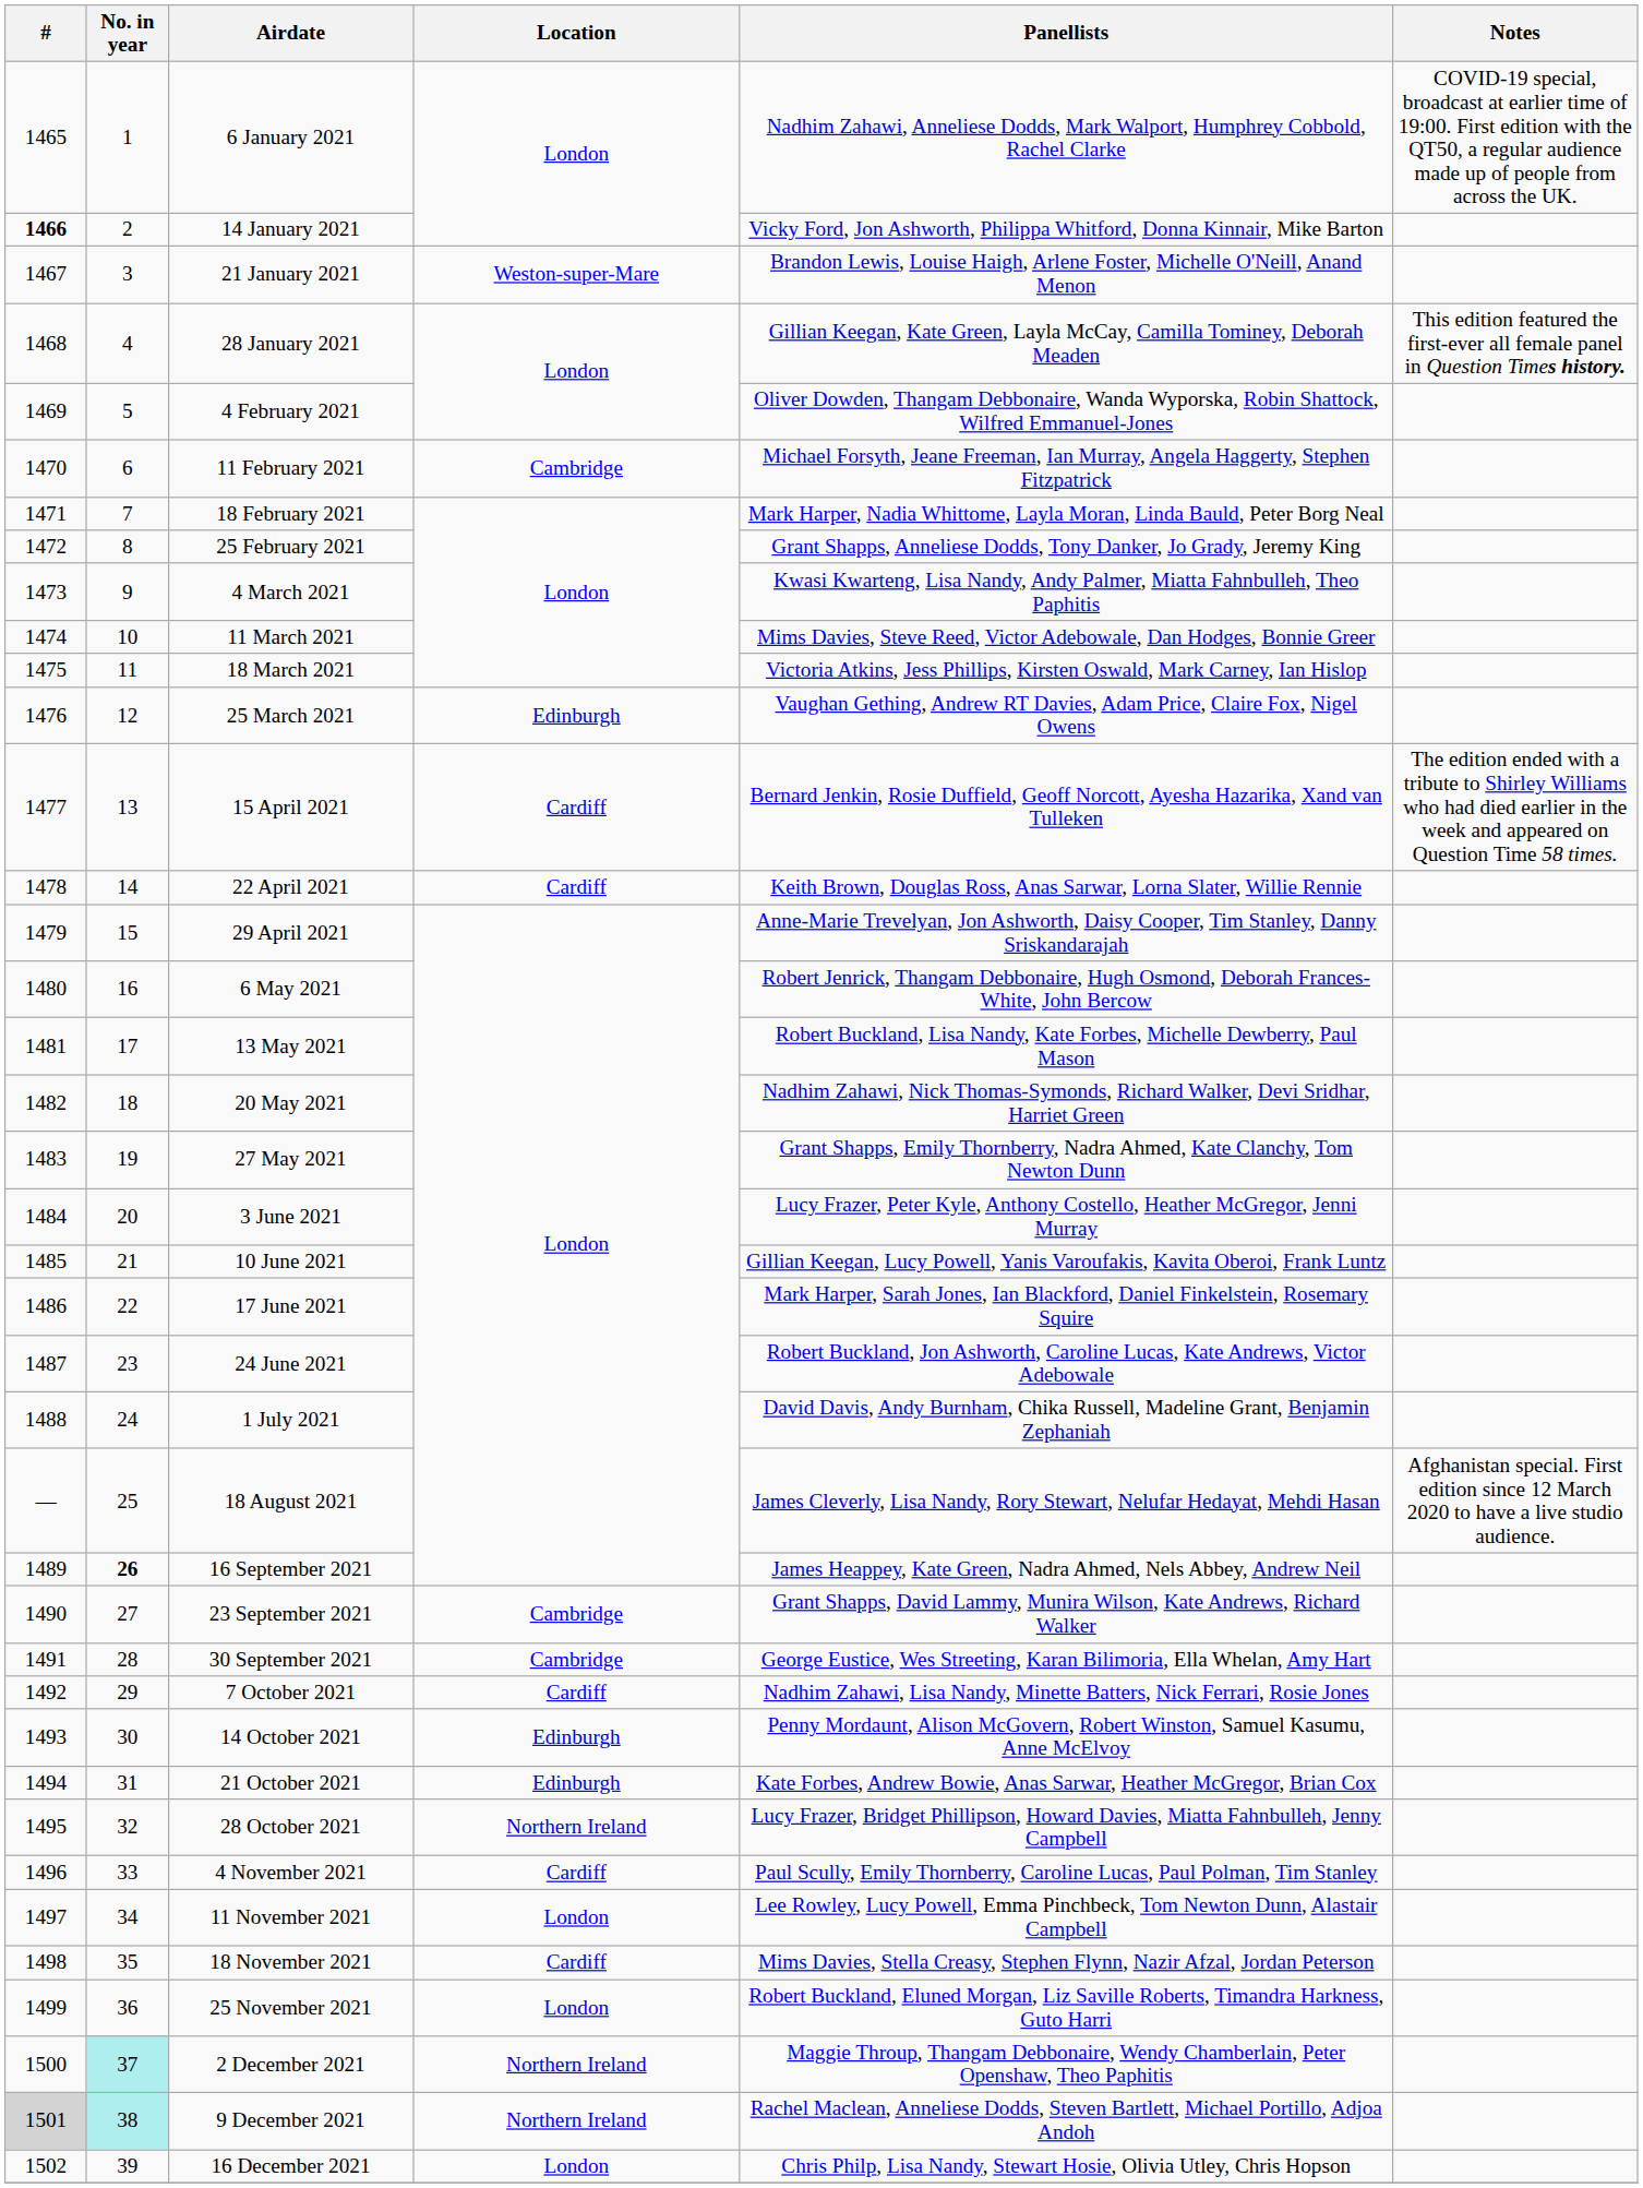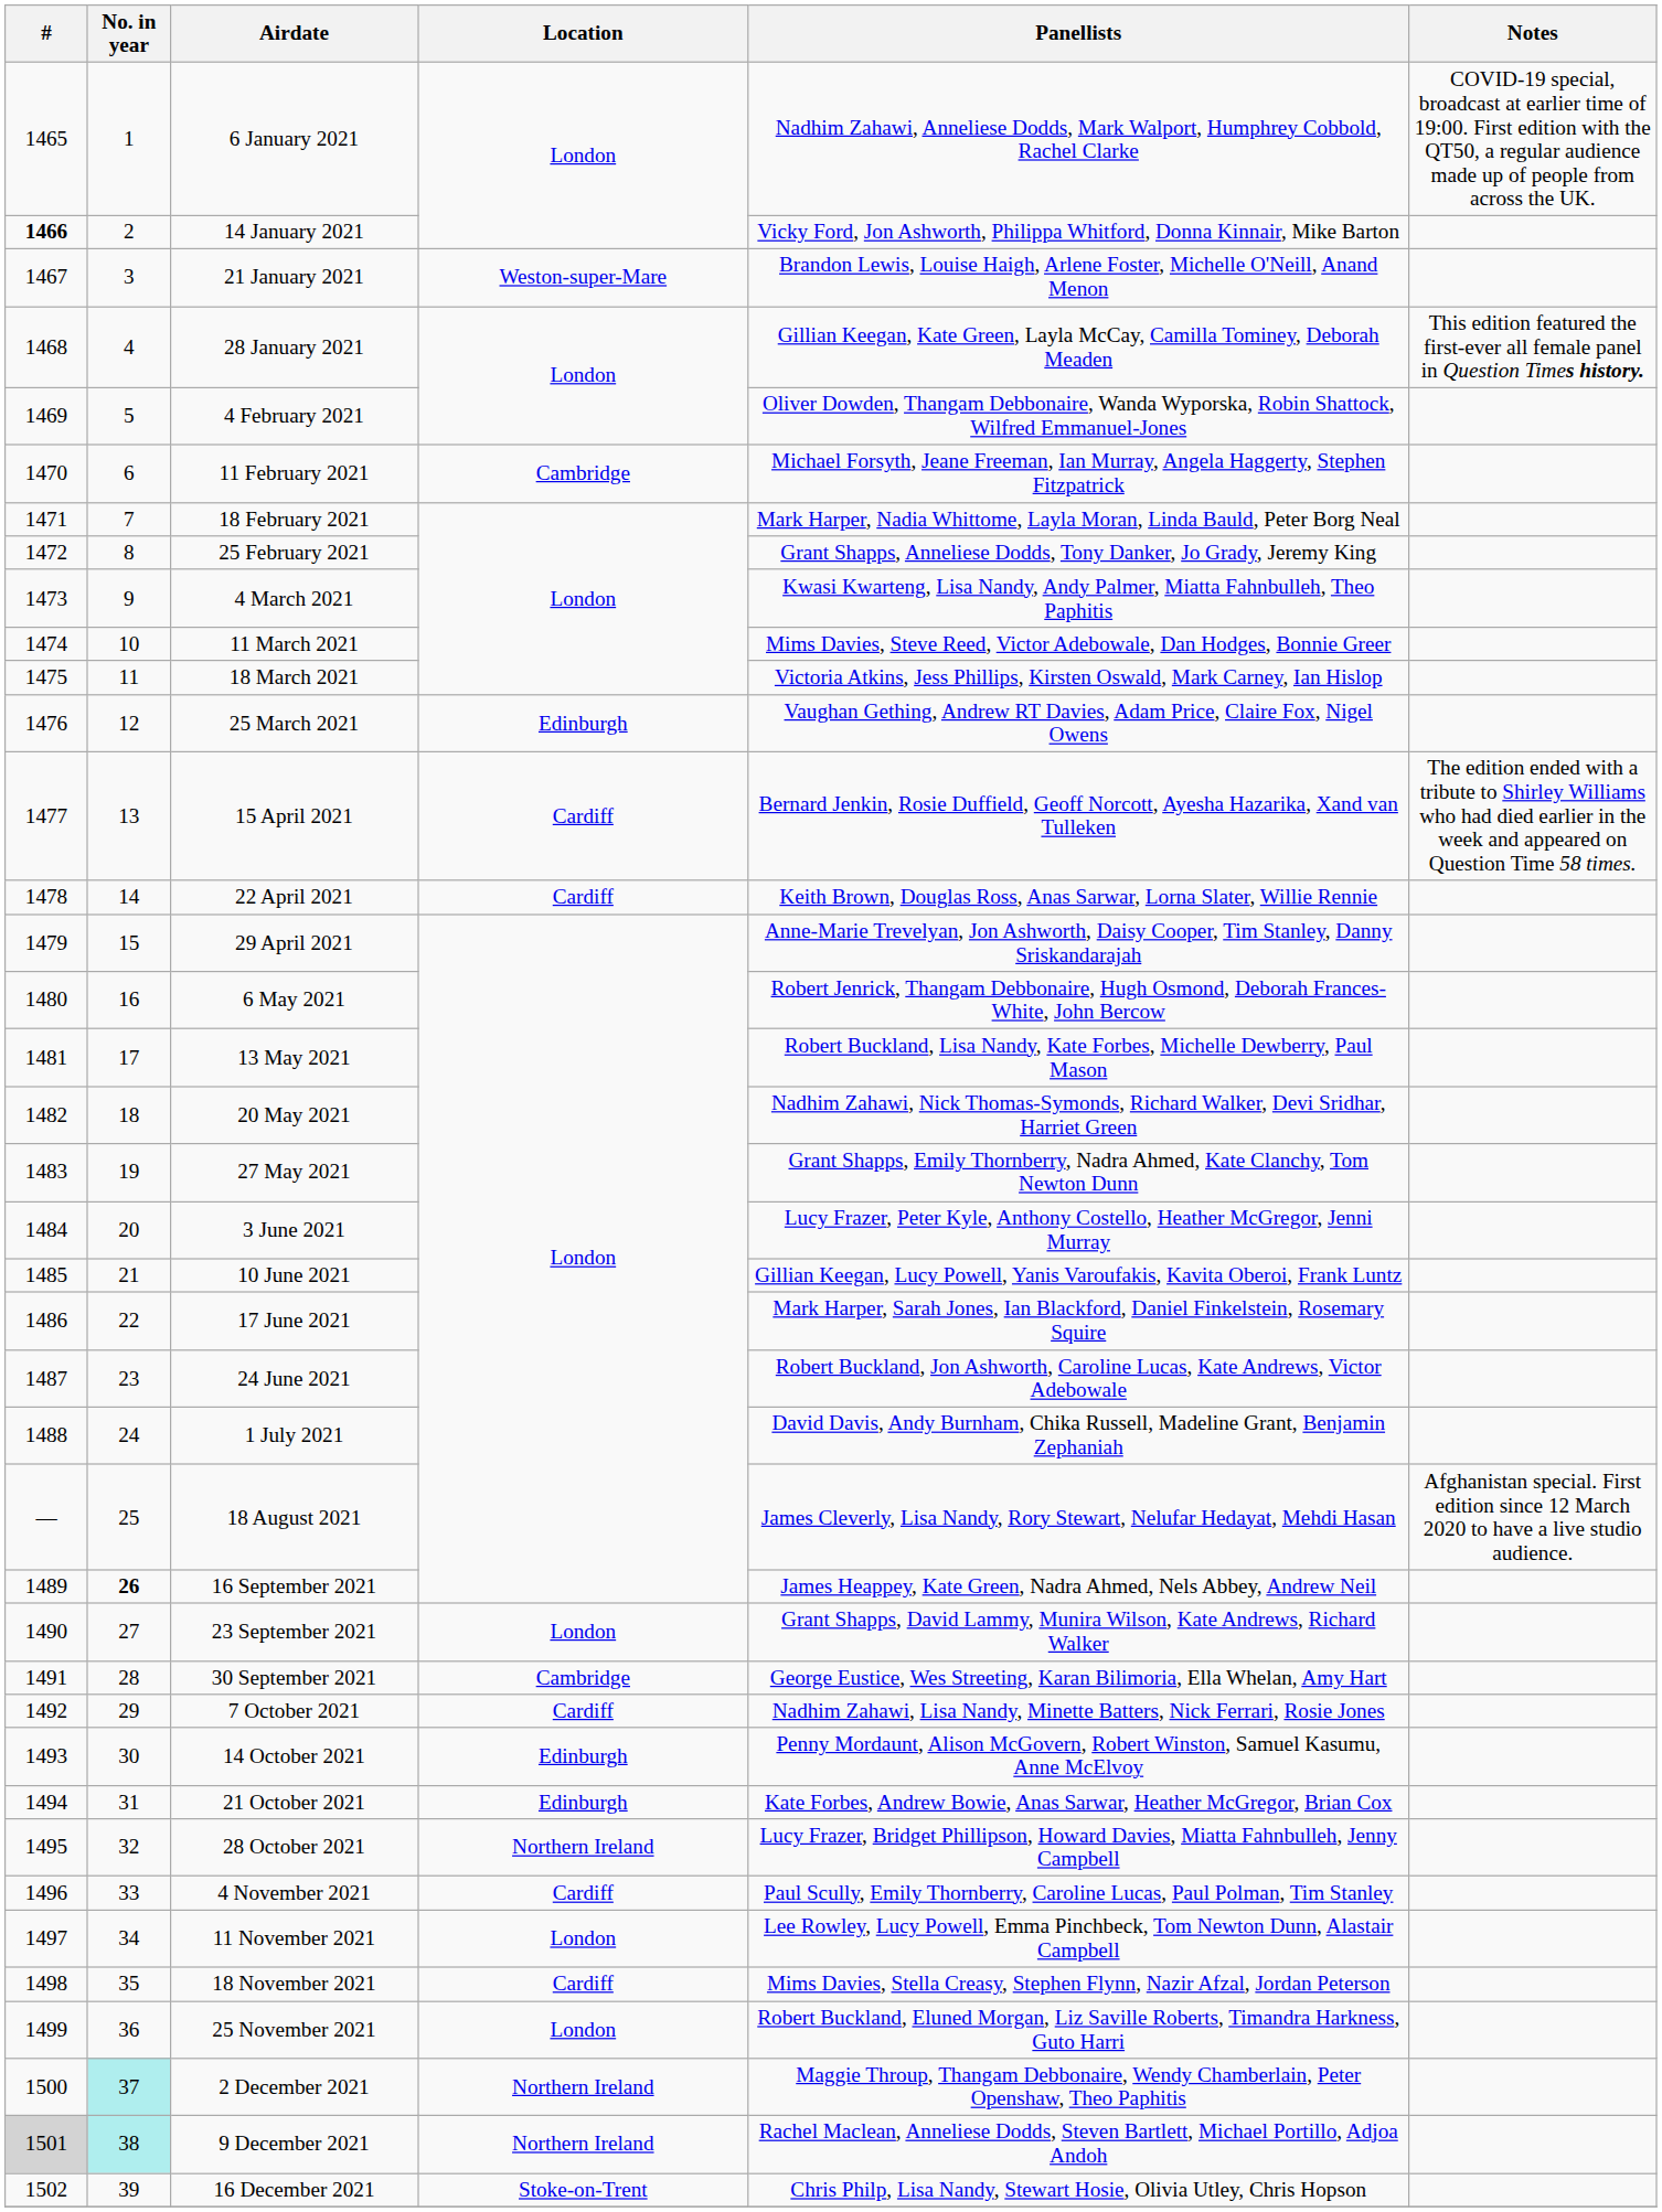23 September 2021 | Location: Cambridge -> London
16 December 2021 | Location: London -> Stoke-on-Trent
